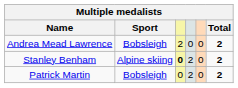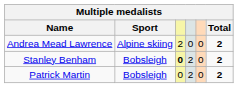Andrea Mead Lawrence | Sport: Bobsleigh -> Alpine skiing
Stanley Benham | Sport: Alpine skiing -> Bobsleigh
